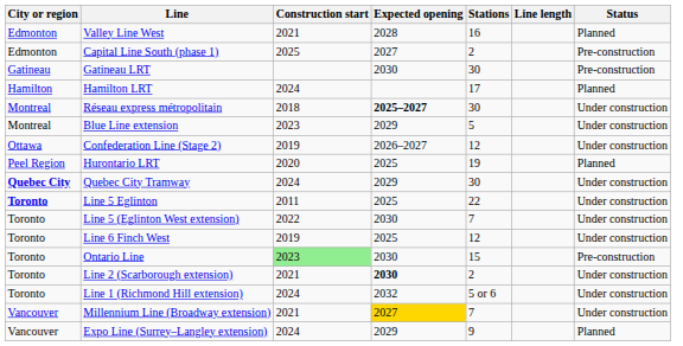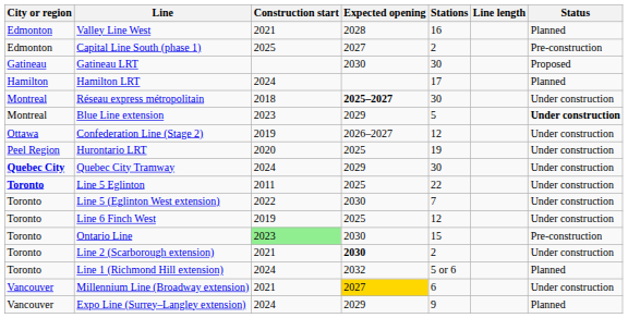Gatineau LRT | Status: Pre-construction -> Proposed
Blue Line extension | Status: normal -> bold
Hurontario LRT | Status: Planned -> Under construction
Line 1 (Richmond Hill extension) | Status: Under construction -> Planned
Millennium Line (Broadway extension) | Stations: 7 -> 6
